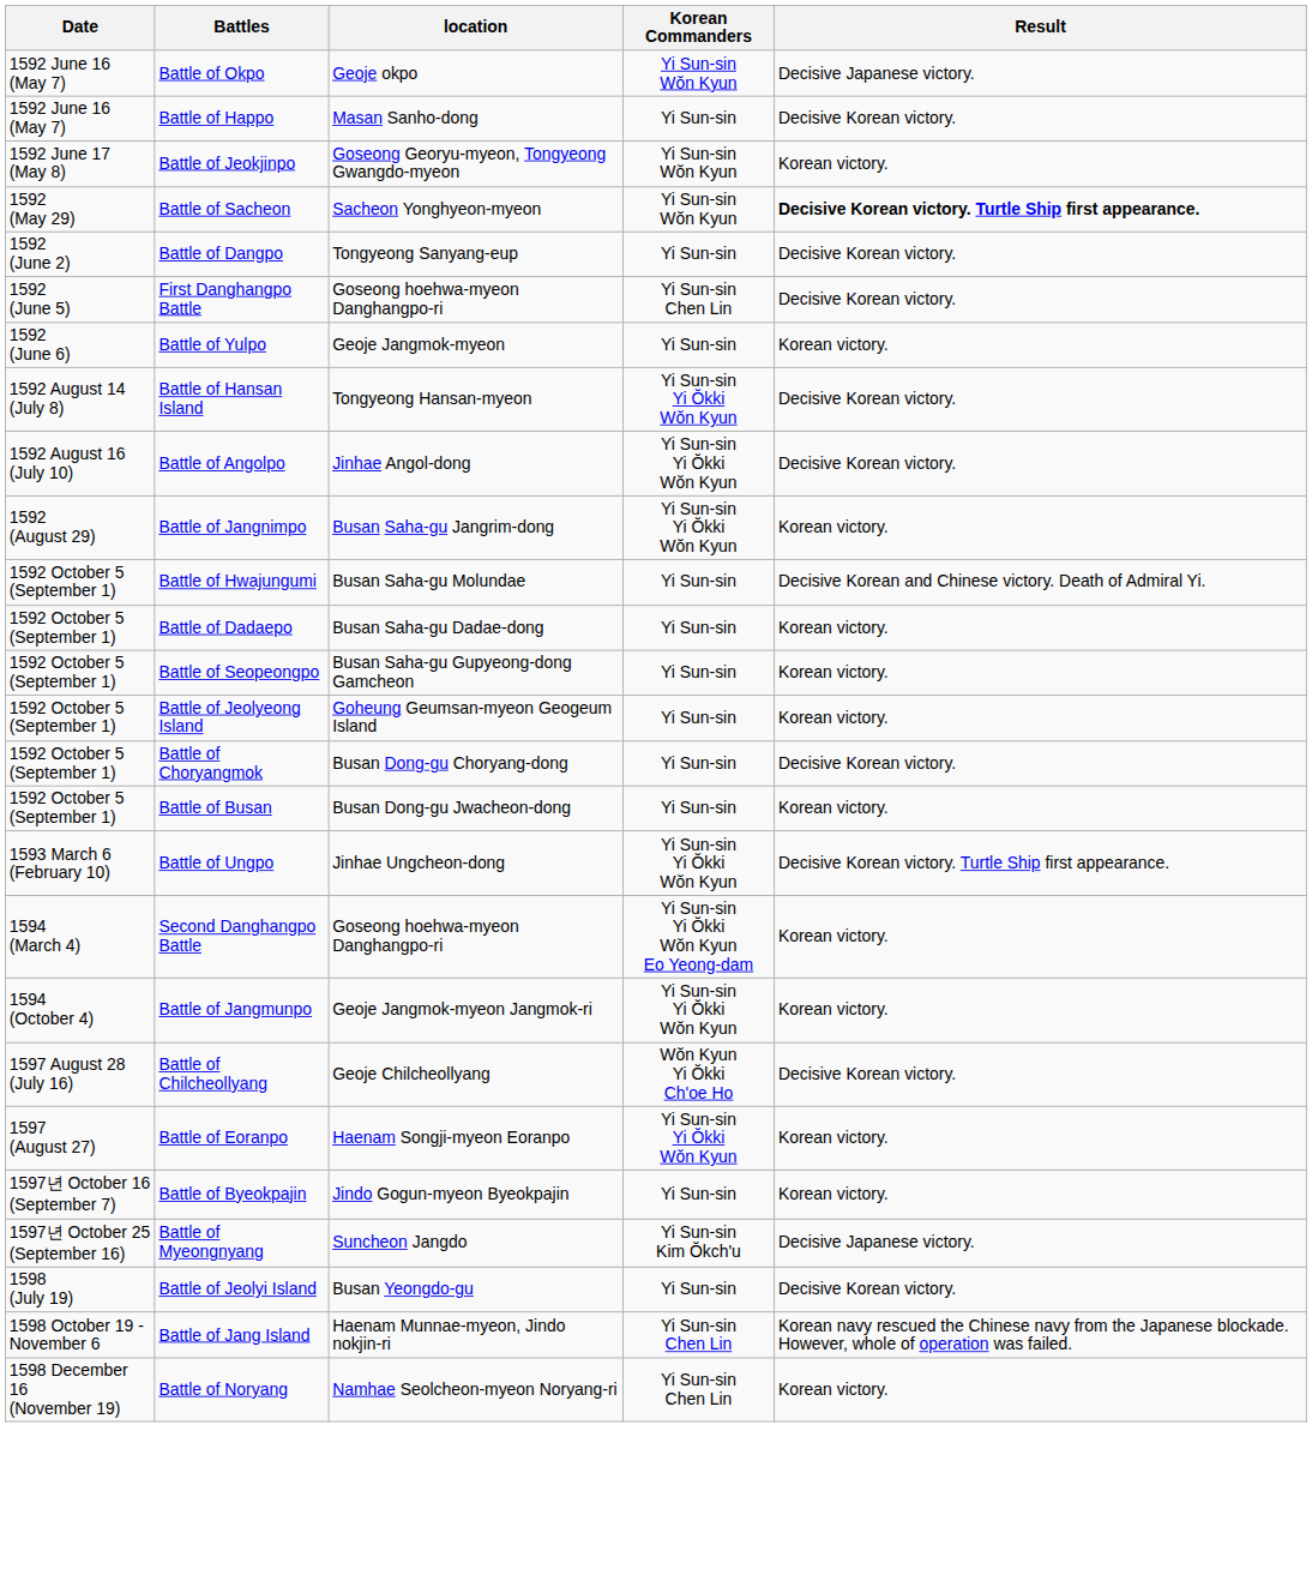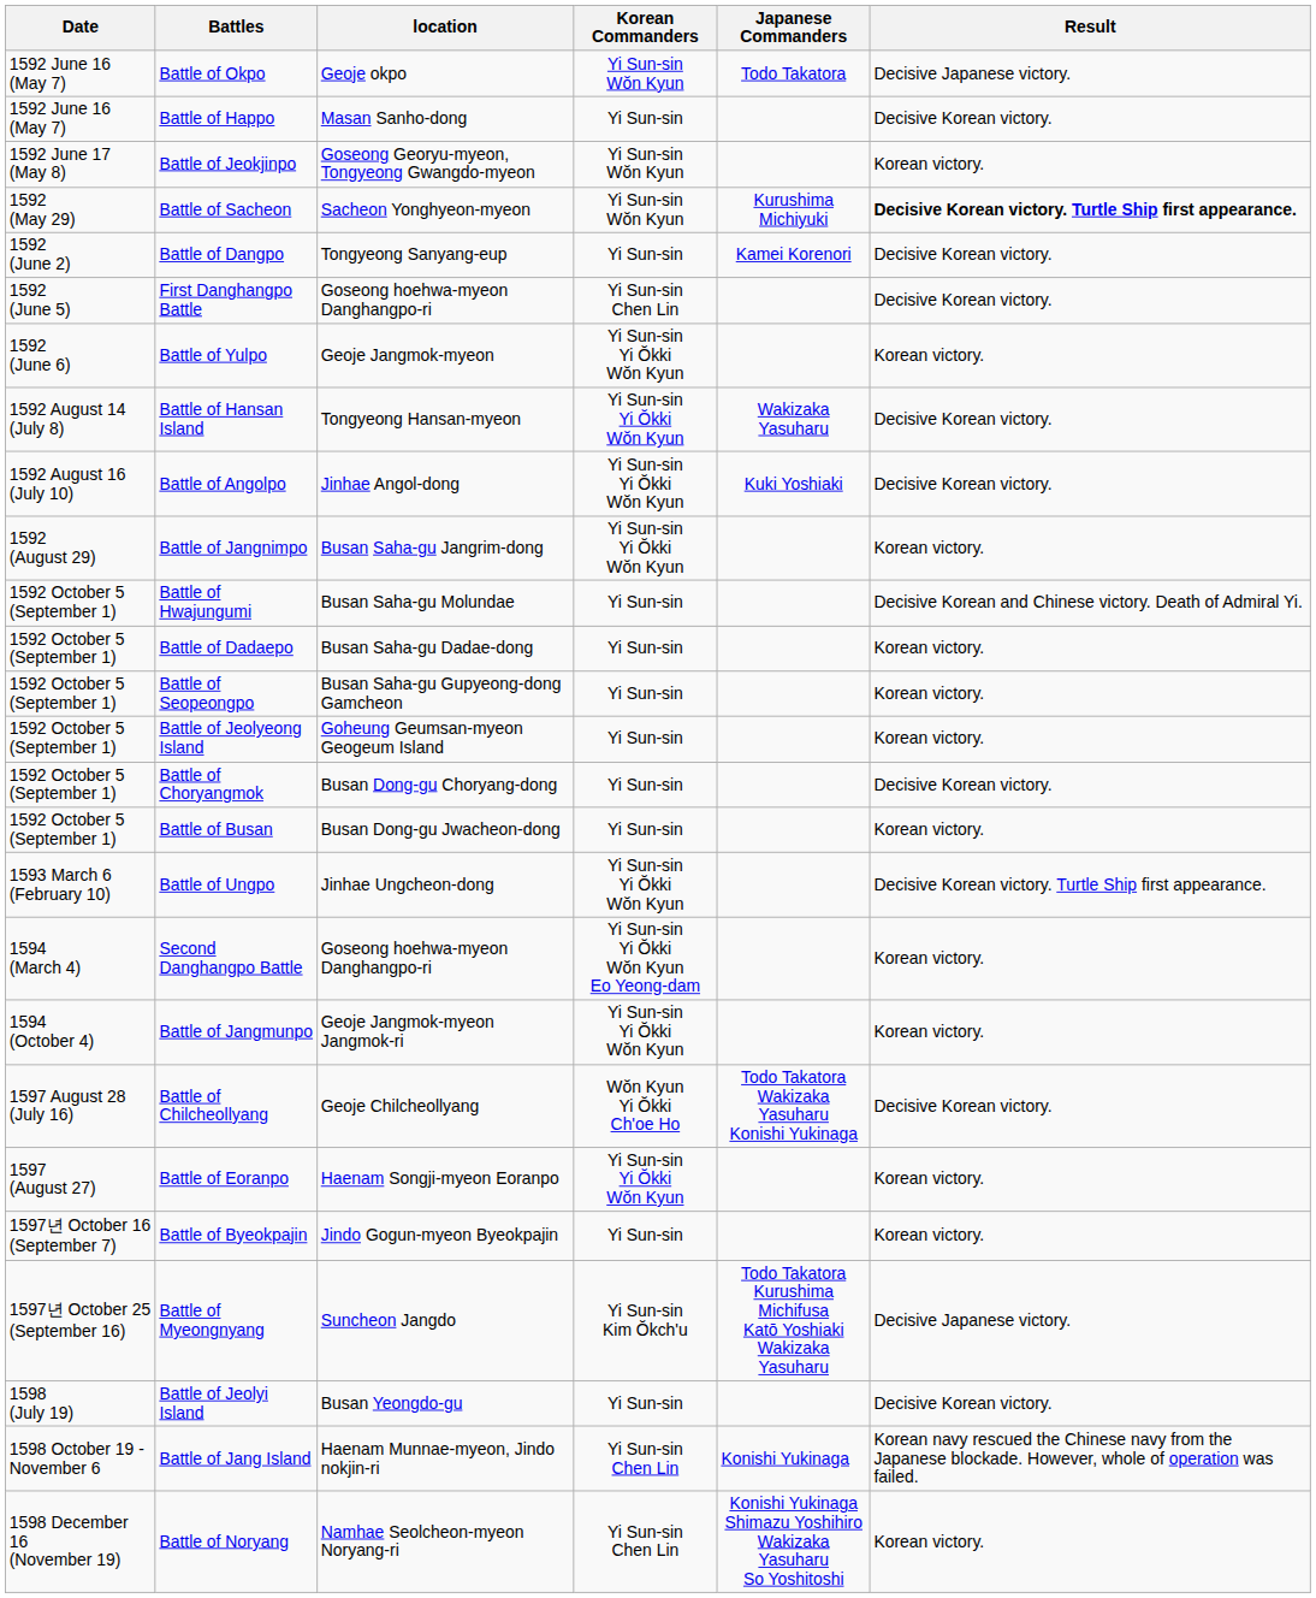+ column: Japanese Commanders | Todo Takatora | Kurushima Michiyuki | Kamei Korenori | Wakizaka Yasuharu | Kuki Yoshiaki | Todo Takatora Wakizaka Yasuharu Konishi Yukinaga | Todo Takatora Kurushima Michifusa Katō Yoshiaki Wakizaka Yasuharu | Konishi Yukinaga | Konishi Yukinaga Shimazu Yoshihiro Wakizaka Yasuharu So Yoshitoshi
Battle of Yulpo | Korean Commanders: Yi Sun-sin -> Yi Sun-sin Yi Ŏkki Wŏn Kyun
